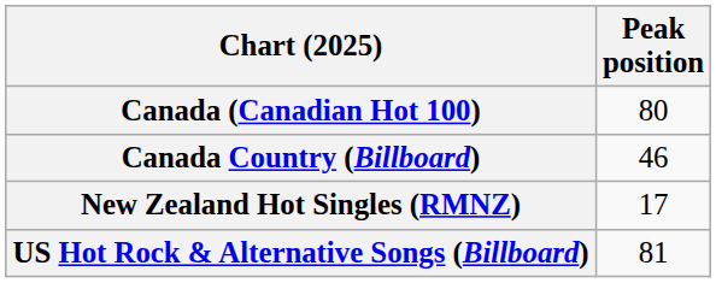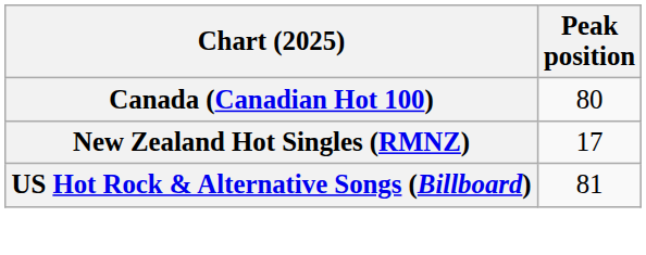- row: Canada Country (Billboard) | 46
